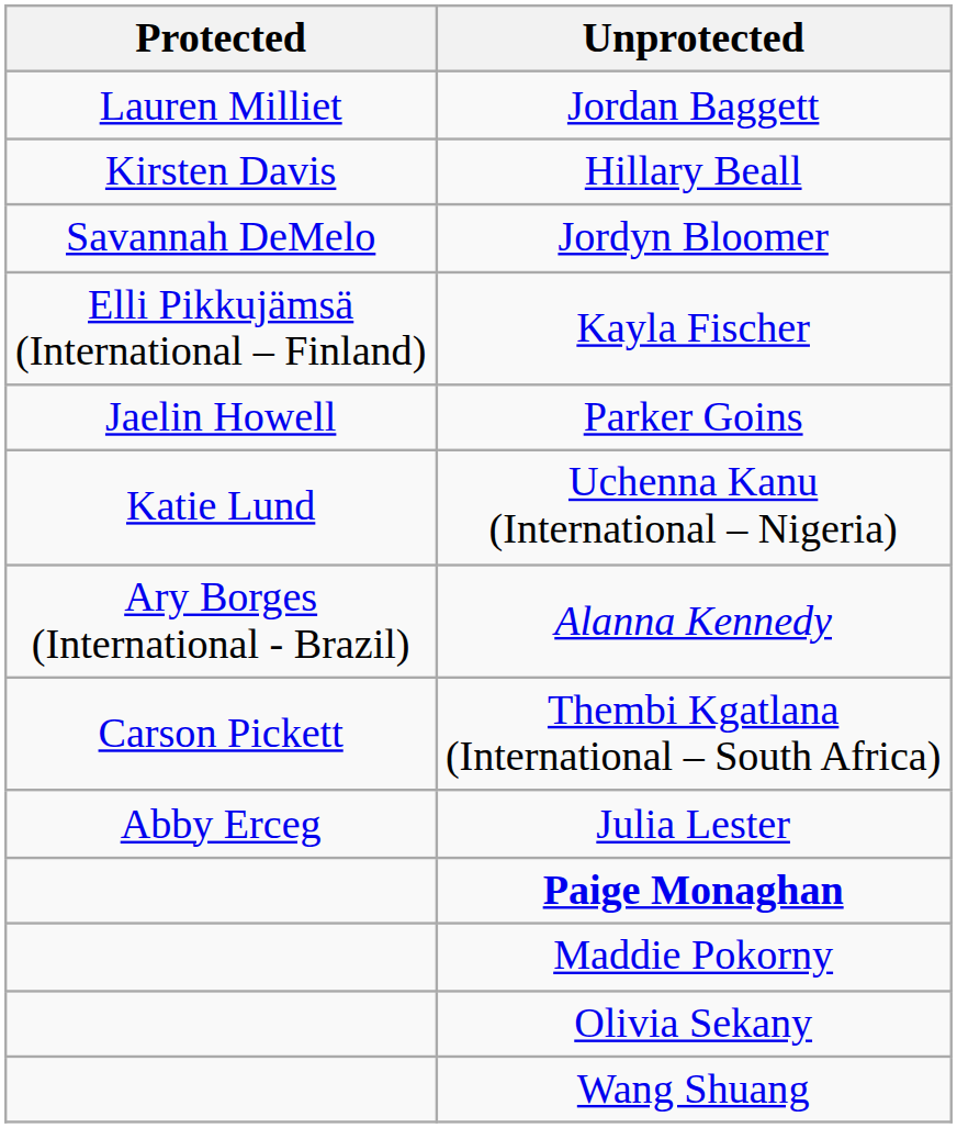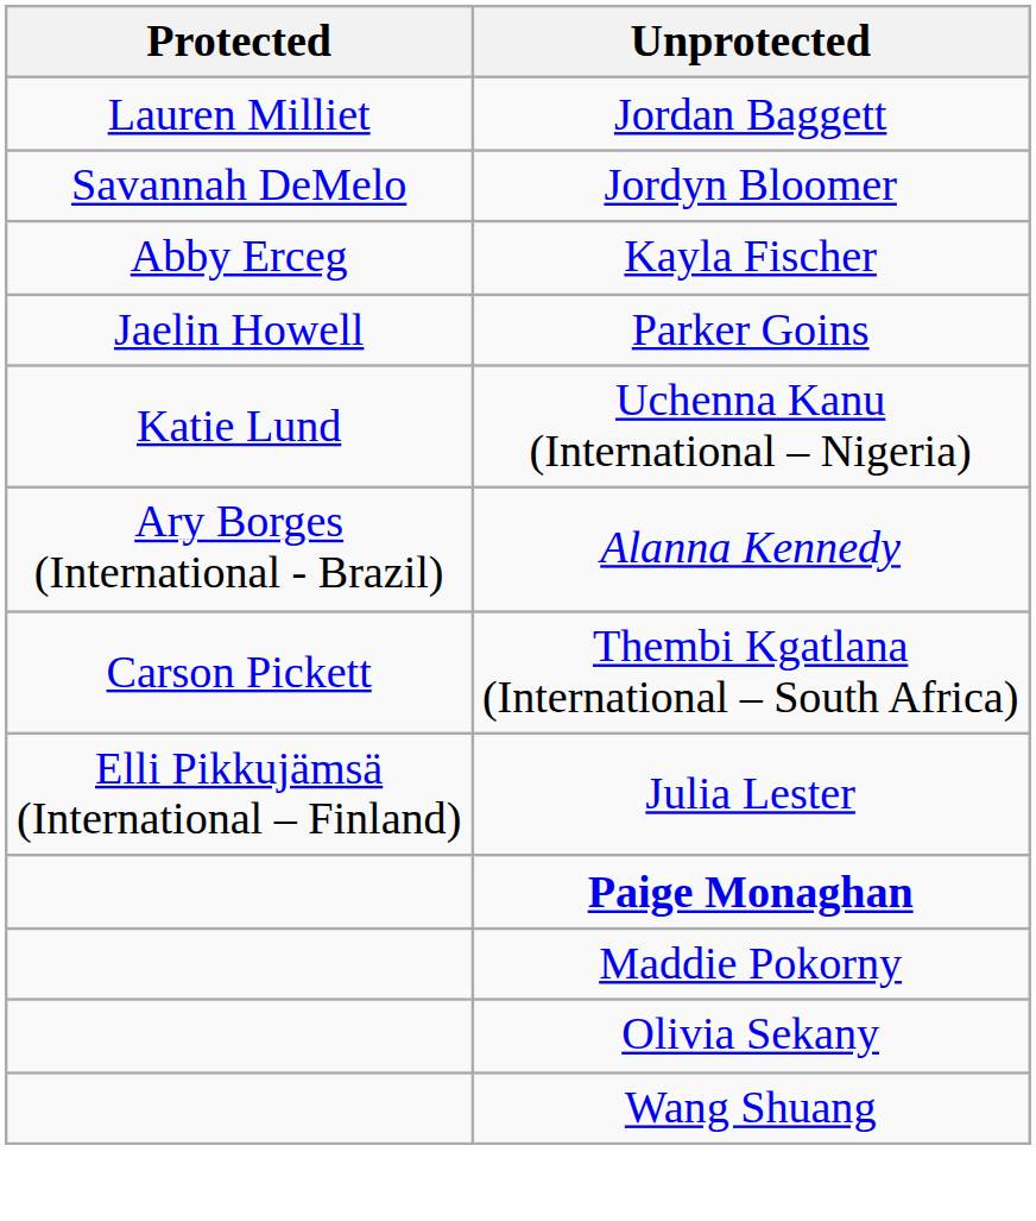- row: Kirsten Davis | Hillary Beall
Kayla Fischer | Protected: Elli Pikkujämsä (International – Finland) -> Abby Erceg
Julia Lester | Protected: Abby Erceg -> Elli Pikkujämsä (International – Finland)
